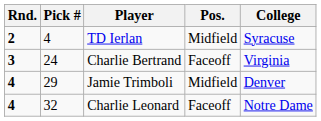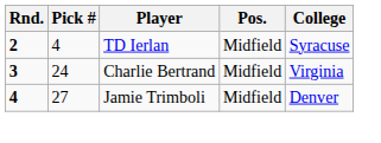Charlie Bertrand | Pos.: Faceoff -> Midfield
Jamie Trimboli | Pick #: 29 -> 27
- row: 4 | 32 | Charlie Leonard | Faceoff | Notre Dame
